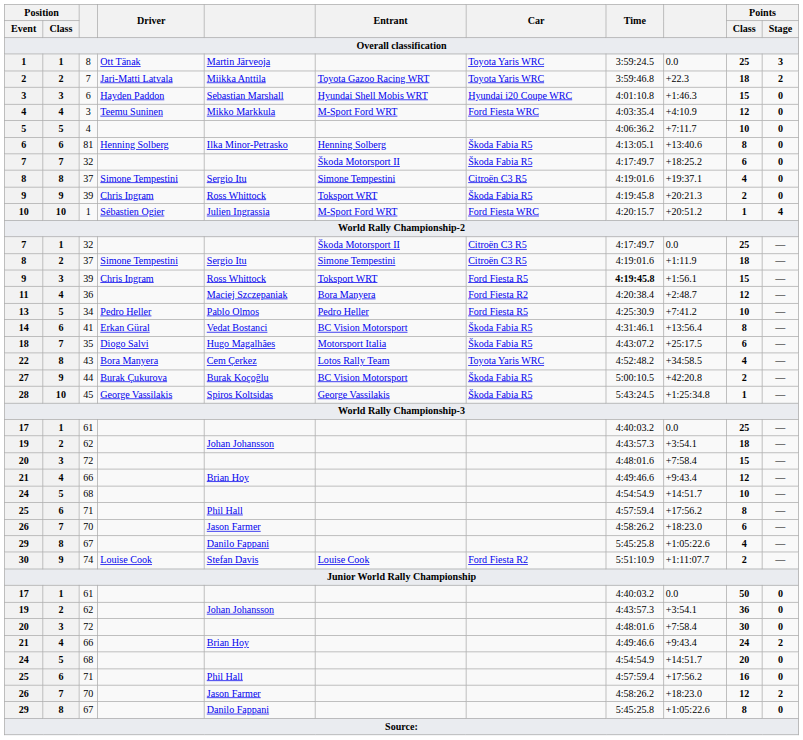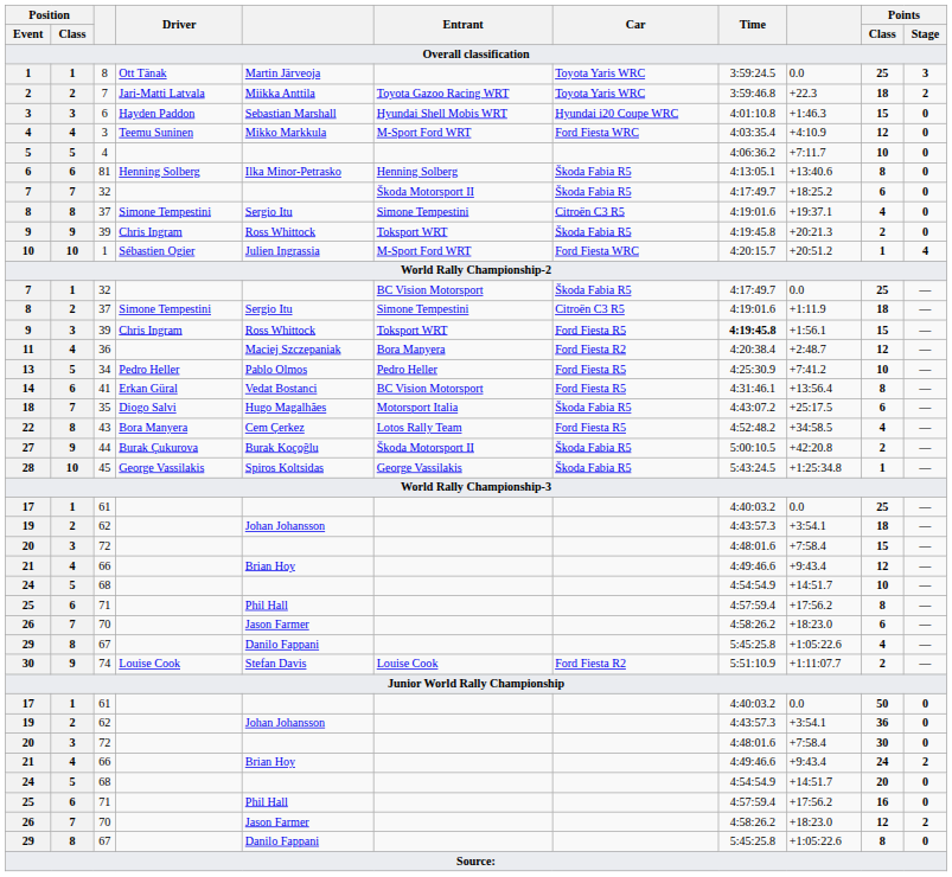7 / 1 | Entrant: Škoda Motorsport II -> BC Vision Motorsport
7 / 1 | Car: Citroën C3 R5 -> Škoda Fabia R5
14 | Car: Škoda Fabia R5 -> Ford Fiesta R5
22 | Car: Toyota Yaris WRC -> Ford Fiesta R5
27 | Entrant: BC Vision Motorsport -> Škoda Motorsport II
